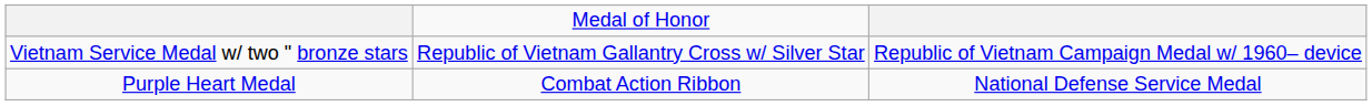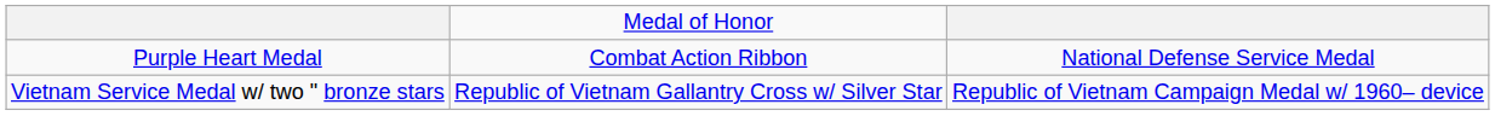rows swapped: Purple Heart Medal <-> Vietnam Service Medal w/ two " bronze stars
